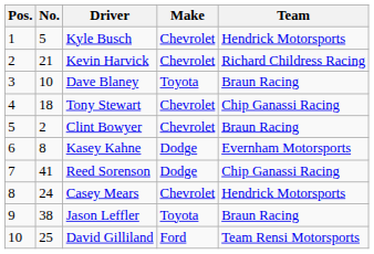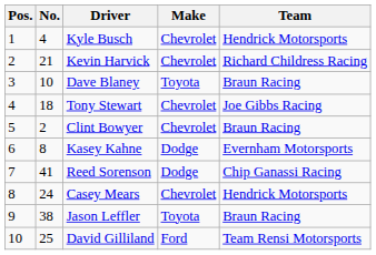Kyle Busch | No.: 5 -> 4
Tony Stewart | Team: Chip Ganassi Racing -> Joe Gibbs Racing
